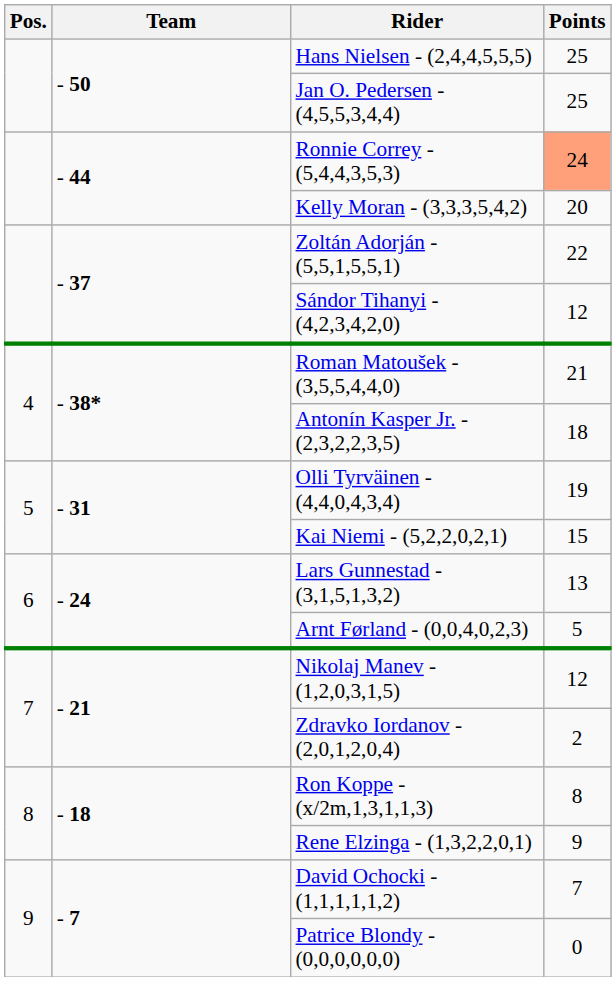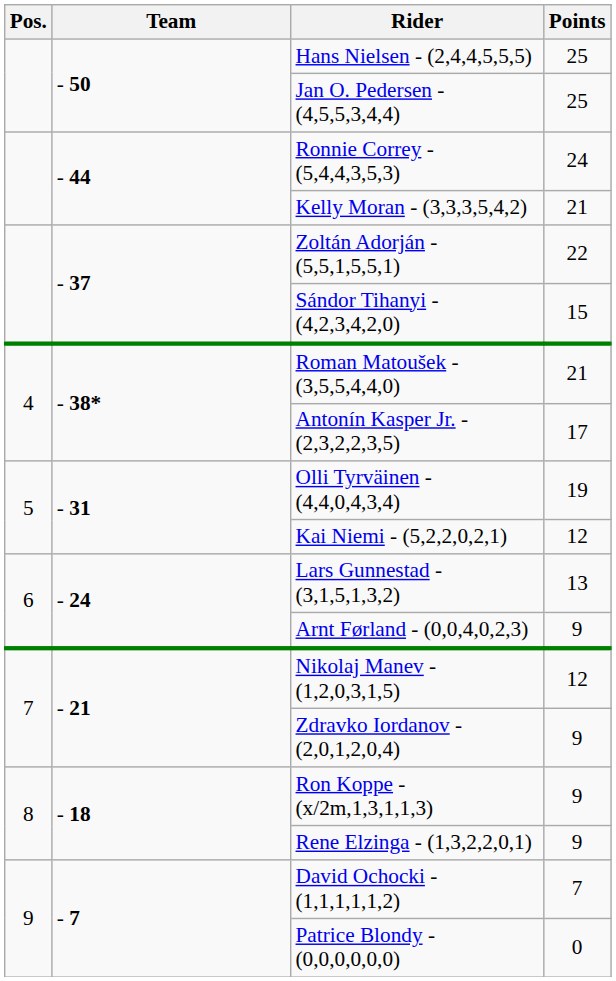Ronnie Correy - (5,4,4,3,5,3) | Points: lightsalmon background -> no background
Kelly Moran - (3,3,3,5,4,2) | Points: 20 -> 21
Sándor Tihanyi - (4,2,3,4,2,0) | Points: 12 -> 15
Antonín Kasper Jr. - (2,3,2,2,3,5) | Points: 18 -> 17
Kai Niemi - (5,2,2,0,2,1) | Points: 15 -> 12
Arnt Førland - (0,0,4,0,2,3) | Points: 5 -> 9
Zdravko Iordanov - (2,0,1,2,0,4) | Points: 2 -> 9
Ron Koppe - (x/2m,1,3,1,1,3) | Points: 8 -> 9
